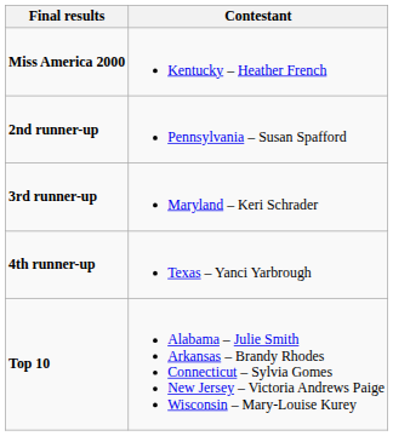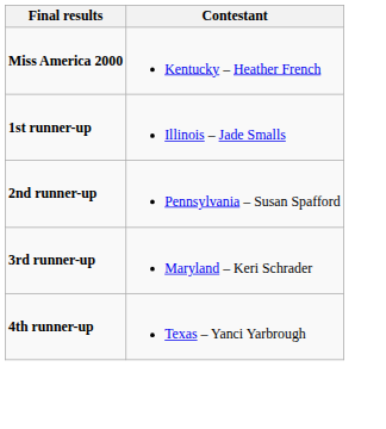+ row: 1st runner-up | Illinois – Jade Smalls
- row: Top 10 | Alabama – Julie Smith Arkansas – Brandy Rhodes Connecticut – Sylvia Gomes New Jersey – Victoria Andrews Paige Wisconsin – Mary-Louise Kurey
